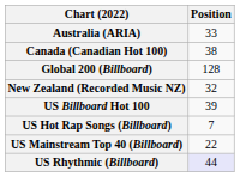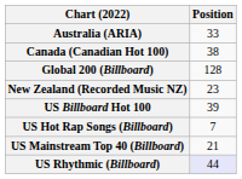New Zealand (Recorded Music NZ) | Position: 32 -> 23
US Mainstream Top 40 (Billboard) | Position: 22 -> 21
